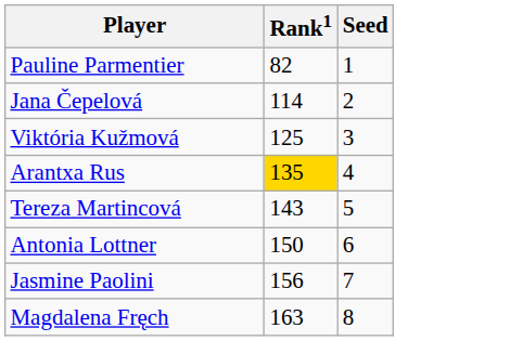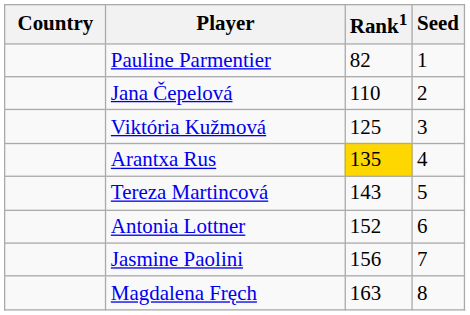+ column: Country
Jana Čepelová | Rank1: 114 -> 110
Antonia Lottner | Rank1: 150 -> 152
